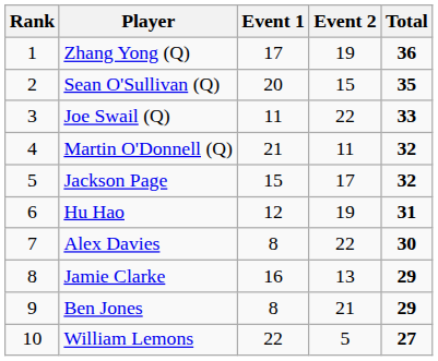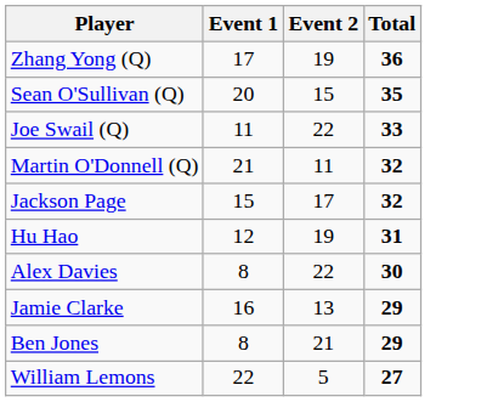- column: Rank | 1 | 2 | 3 | 4 | 5 | 6 | 7 | 8 | 9 | 10
